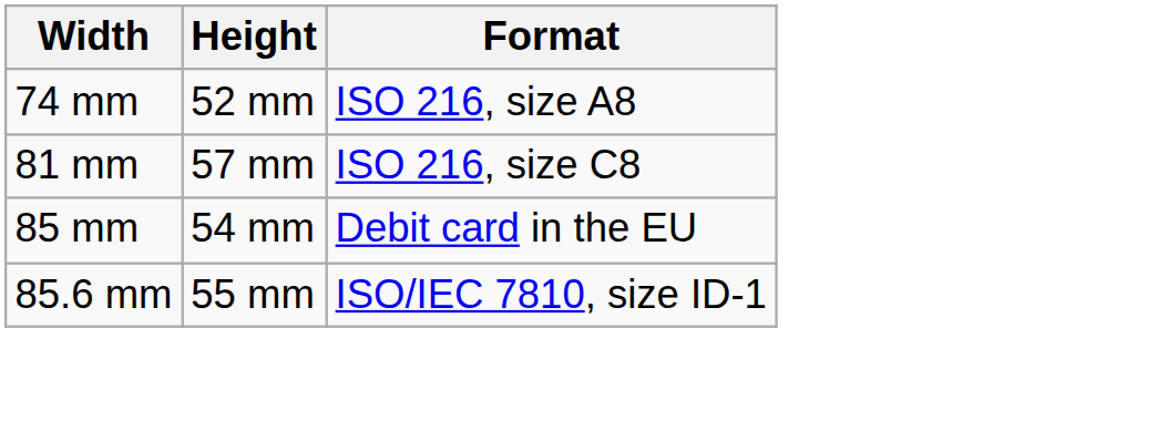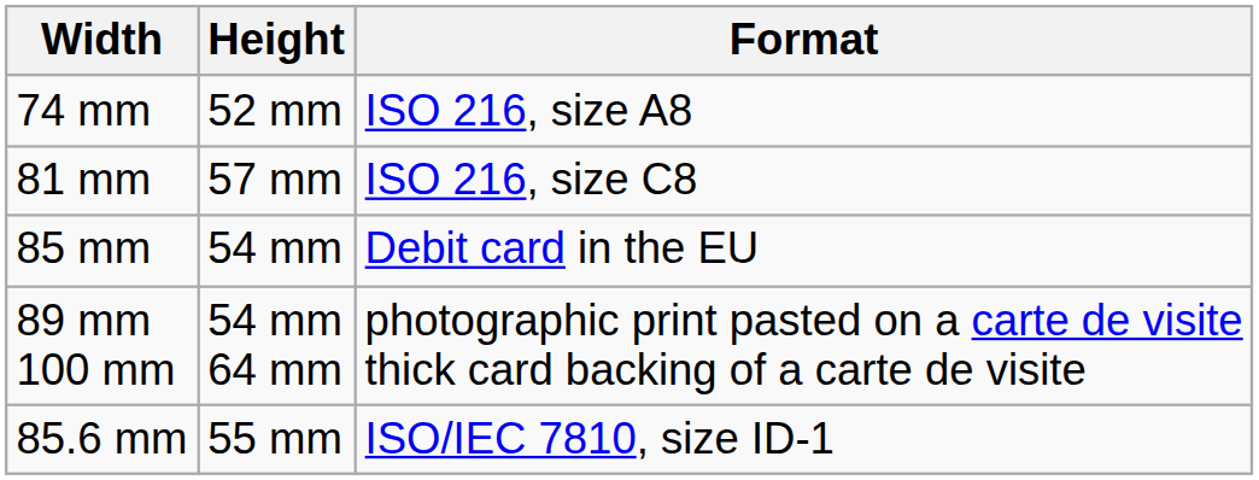+ row: 89 mm 100 mm | 54 mm 64 mm | photographic print pasted on a carte de visite thick card backing of a carte de visite
